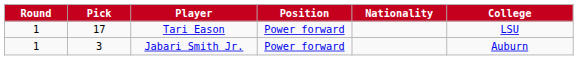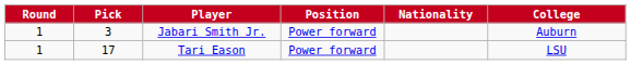rows swapped: Jabari Smith Jr. <-> Tari Eason
